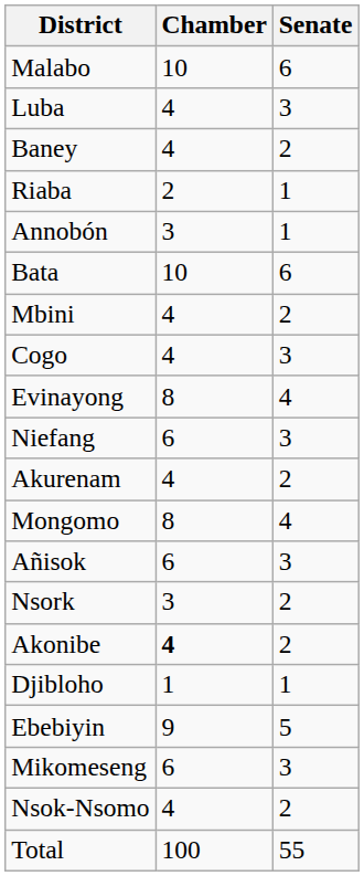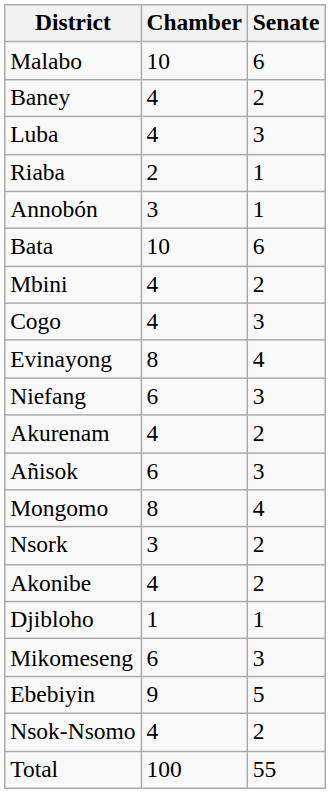rows swapped: Baney <-> Luba
rows swapped: Mongomo <-> Añisok
Akonibe | Chamber: bold -> normal
rows swapped: Ebebiyin <-> Mikomeseng
